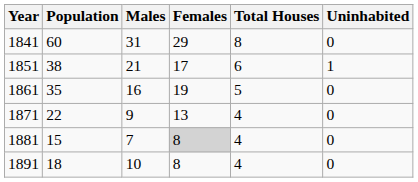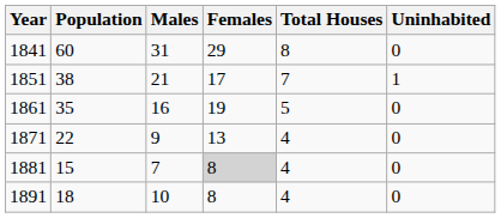1851 | Total Houses: 6 -> 7
